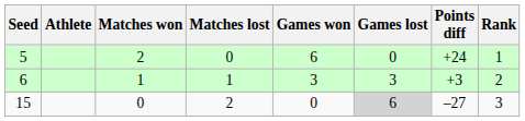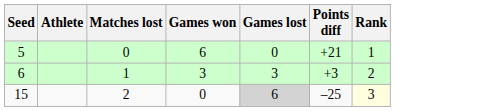- column: Matches won | 2 | 1 | 0
5 | Points diff: +24 -> +21
15 | Points diff: –27 -> –25
15 | Rank: no background -> lightyellow background
